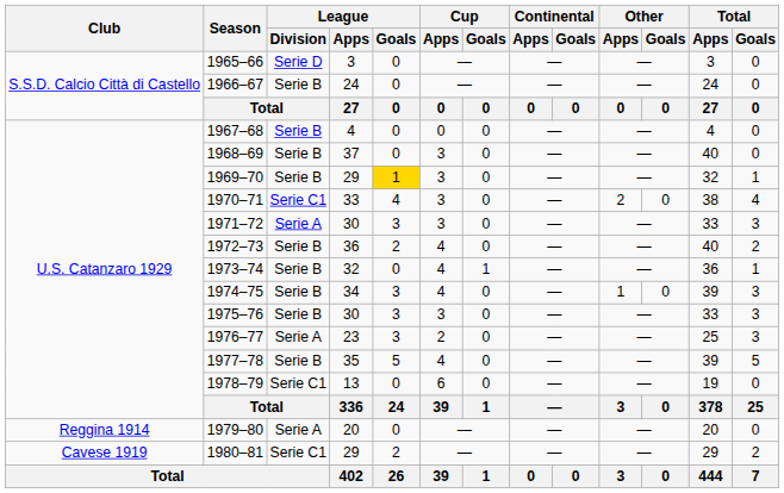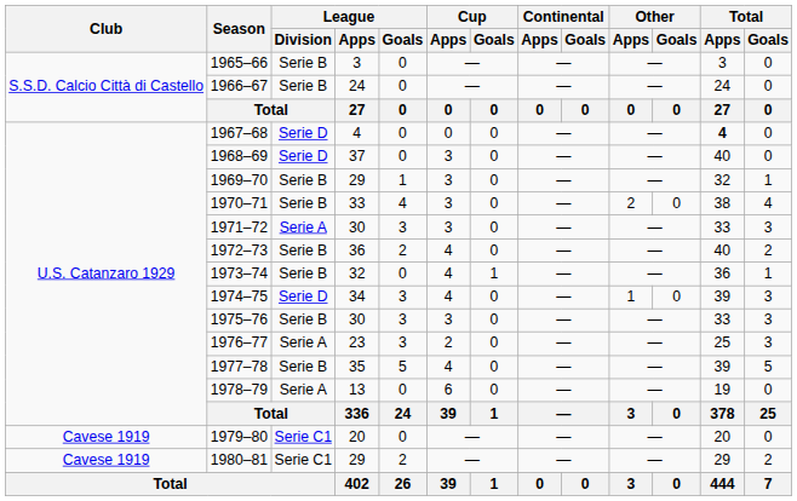1965–66 | League / Division: Serie D -> Serie B
1967–68 | League / Division: Serie B -> Serie D
1967–68 | Total / Apps: normal -> bold
1968–69 | League / Division: Serie B -> Serie D
1969–70 | League / Goals: gold background -> no background
1970–71 | League / Division: Serie C1 -> Serie B
1974–75 | League / Division: Serie B -> Serie D
1978–79 | League / Division: Serie C1 -> Serie A
1979–80 | Club: Reggina 1914 -> Cavese 1919
1979–80 | League / Division: Serie A -> Serie C1
